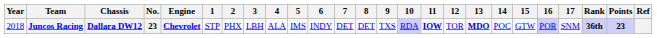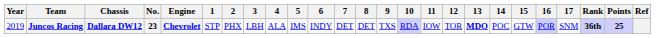Juncos Racing | Year: 2018 -> 2019
Juncos Racing | 11: bold -> normal
Juncos Racing | Points: 23 -> 25
